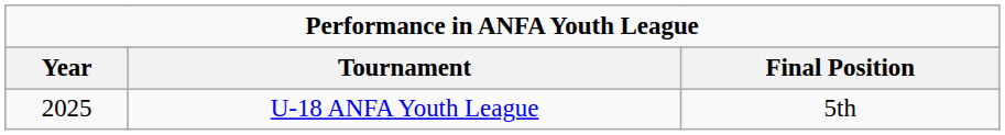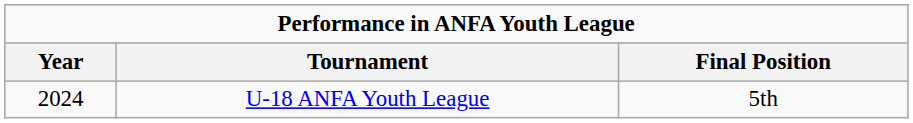U-18 ANFA Youth League | Year: 2025 -> 2024
